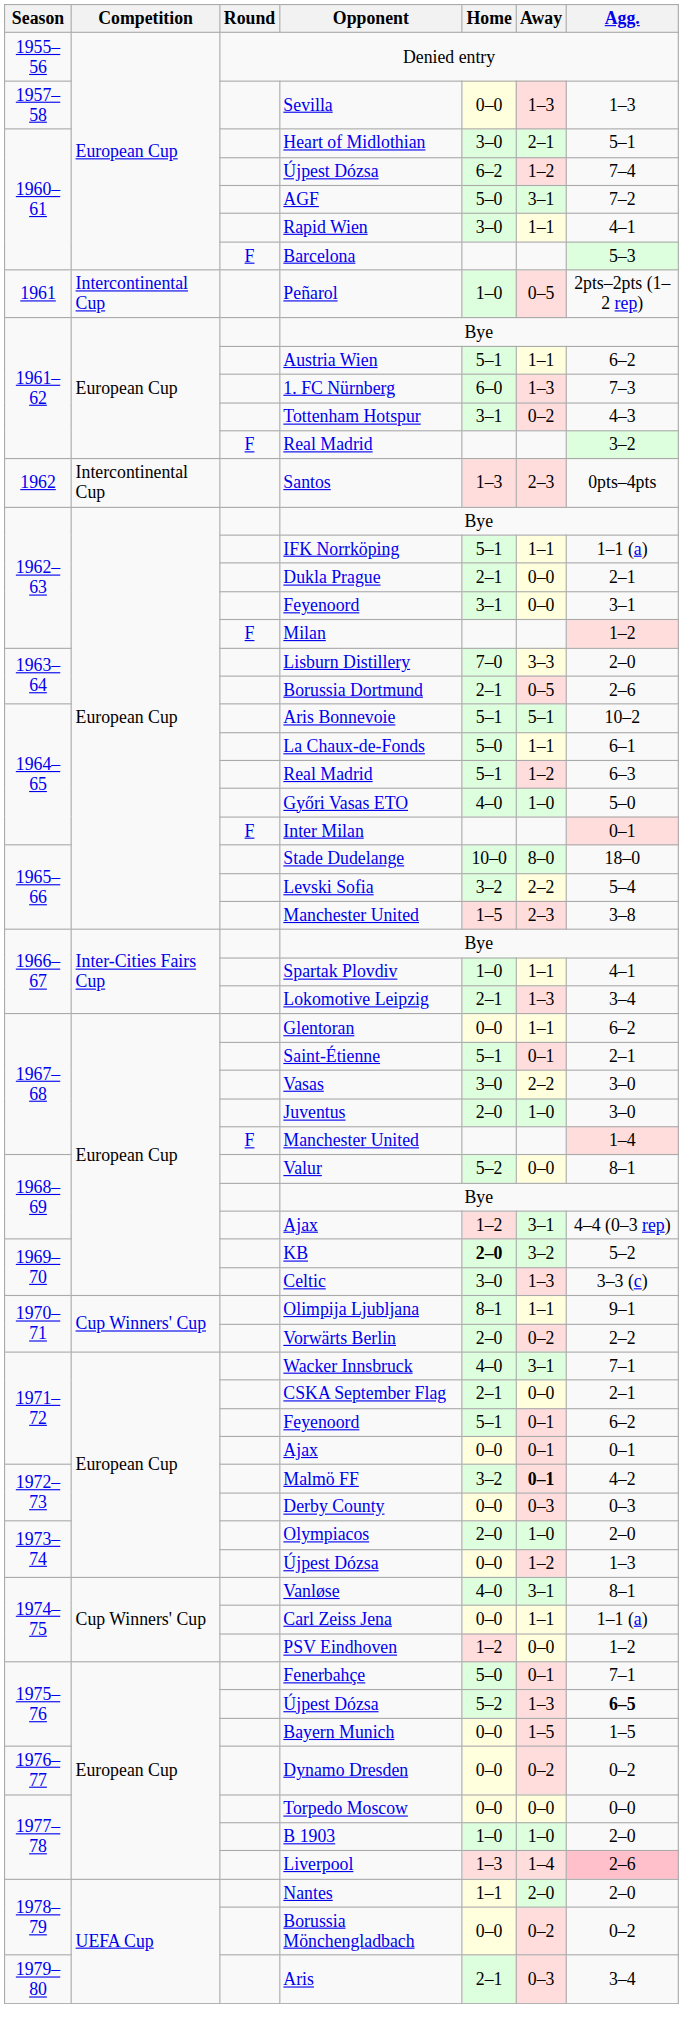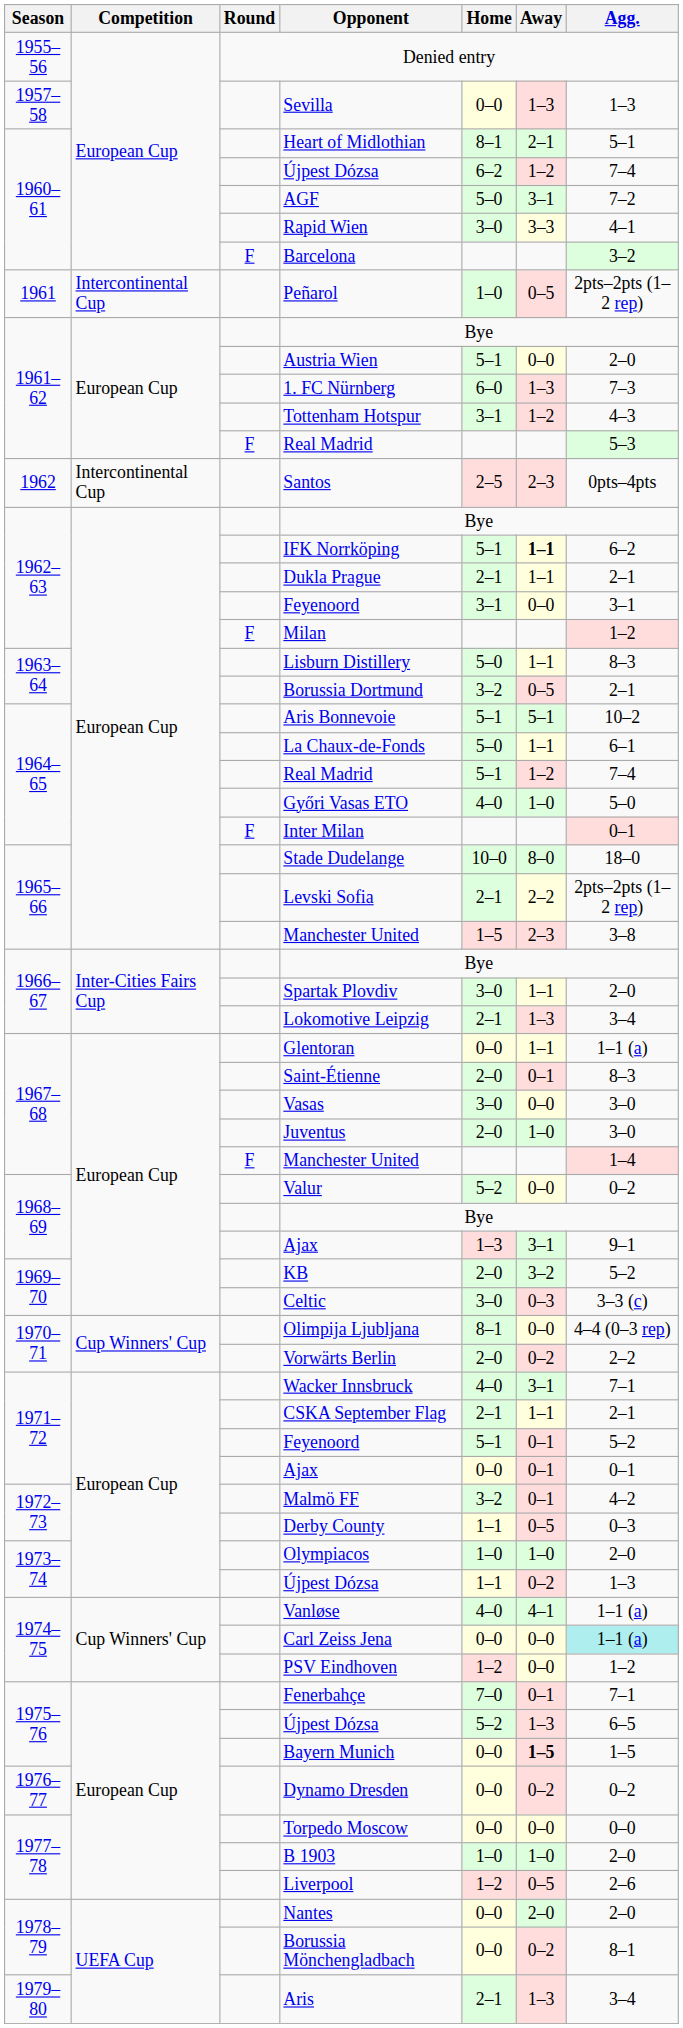Heart of Midlothian | Home: 3–0 -> 8–1
Rapid Wien | Away: 1–1 -> 3–3
Barcelona | Agg.: 5–3 -> 3–2
Austria Wien | Away: 1–1 -> 0–0
Austria Wien | Agg.: 6–2 -> 2–0
Tottenham Hotspur | Away: 0–2 -> 1–2
1961–62 / Real Madrid | Agg.: 3–2 -> 5–3
Santos | Home: 1–3 -> 2–5
IFK Norrköping | Away: normal -> bold
IFK Norrköping | Agg.: 1–1 (a) -> 6–2
Dukla Prague | Away: 0–0 -> 1–1
Lisburn Distillery | Home: 7–0 -> 5–0
Lisburn Distillery | Away: 3–3 -> 1–1
Lisburn Distillery | Agg.: 2–0 -> 8–3
Borussia Dortmund | Home: 2–1 -> 3–2
Borussia Dortmund | Agg.: 2–6 -> 2–1
1964–65 / Real Madrid | Agg.: 6–3 -> 7–4
Levski Sofia | Home: 3–2 -> 2–1
Levski Sofia | Agg.: 5–4 -> 2pts–2pts (1–2 rep)
Spartak Plovdiv | Home: 1–0 -> 3–0
Spartak Plovdiv | Agg.: 4–1 -> 2–0
Glentoran | Agg.: 6–2 -> 1–1 (a)
Saint-Étienne | Home: 5–1 -> 2–0
Saint-Étienne | Agg.: 2–1 -> 8–3
Vasas | Away: 2–2 -> 0–0
Valur | Agg.: 8–1 -> 0–2
1968–69 / Ajax | Home: 1–2 -> 1–3
1968–69 / Ajax | Agg.: 4–4 (0–3 rep) -> 9–1
KB | Home: bold -> normal
Celtic | Away: 1–3 -> 0–3
Olimpija Ljubljana | Away: 1–1 -> 0–0
Olimpija Ljubljana | Agg.: 9–1 -> 4–4 (0–3 rep)
CSKA September Flag | Away: 0–0 -> 1–1
1971–72 / Feyenoord | Agg.: 6–2 -> 5–2
Malmö FF | Away: bold -> normal
Derby County | Home: 0–0 -> 1–1
Derby County | Away: 0–3 -> 0–5
Olympiacos | Home: 2–0 -> 1–0
1973–74 / Újpest Dózsa | Home: 0–0 -> 1–1
1973–74 / Újpest Dózsa | Away: 1–2 -> 0–2
Vanløse | Away: 3–1 -> 4–1
Vanløse | Agg.: 8–1 -> 1–1 (a)
Carl Zeiss Jena | Away: 1–1 -> 0–0
Carl Zeiss Jena | Agg.: no background -> paleturquoise background
Fenerbahçe | Home: 5–0 -> 7–0
1975–76 / Újpest Dózsa | Agg.: bold -> normal
Bayern Munich | Away: normal -> bold
Liverpool | Home: 1–3 -> 1–2
Liverpool | Away: 1–4 -> 0–5
Liverpool | Agg.: pink background -> no background
Nantes | Home: 1–1 -> 0–0
Borussia Mönchengladbach | Agg.: 0–2 -> 8–1
Aris | Away: 0–3 -> 1–3
